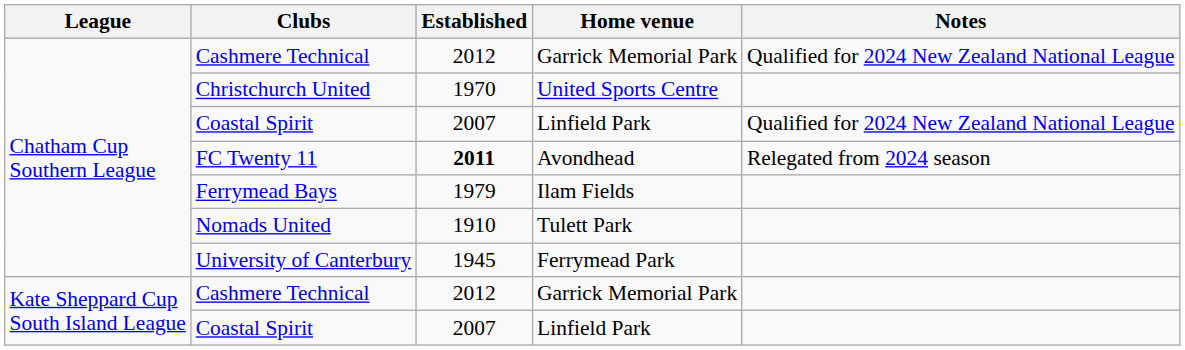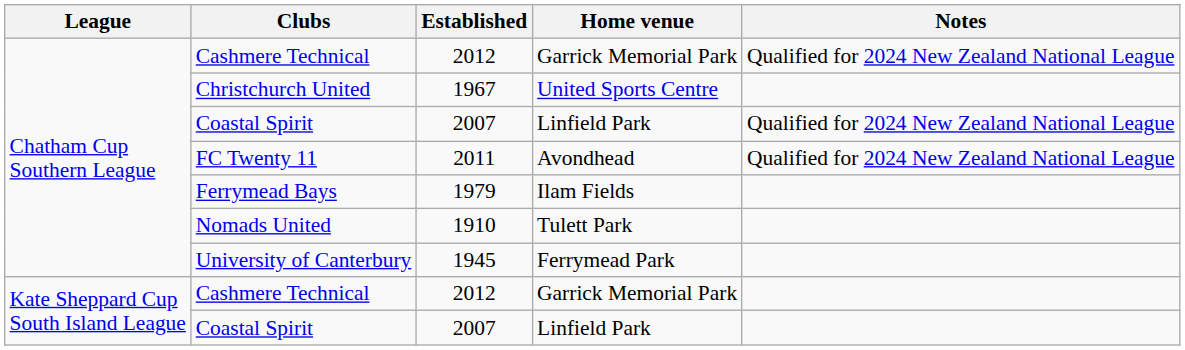Christchurch United | Established: 1970 -> 1967
FC Twenty 11 | Established: bold -> normal
FC Twenty 11 | Notes: Relegated from 2024 season -> Qualified for 2024 New Zealand National League
